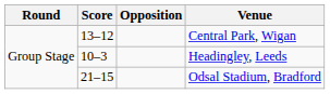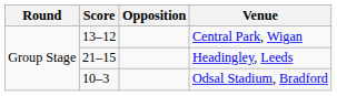Headingley, Leeds | Score: 10–3 -> 21–15
Odsal Stadium, Bradford | Score: 21–15 -> 10–3
